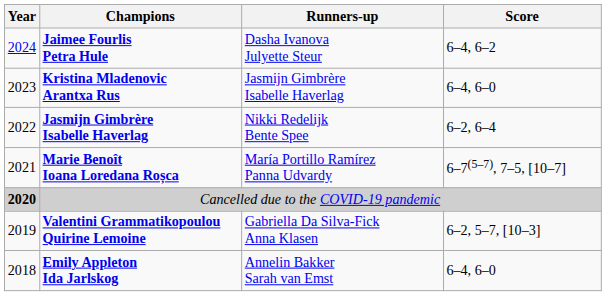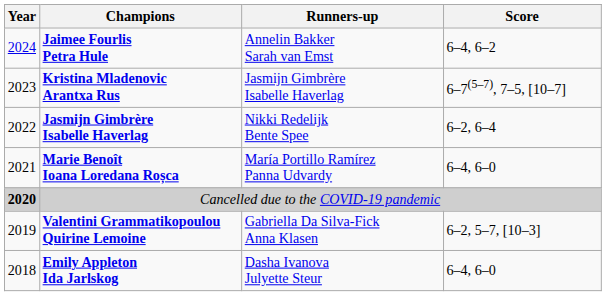Jaimee Fourlis Petra Hule | Runners-up: Dasha Ivanova Julyette Steur -> Annelin Bakker Sarah van Emst
Kristina Mladenovic Arantxa Rus | Score: 6–4, 6–0 -> 6–7(5–7), 7–5, [10–7]
Marie Benoît Ioana Loredana Roșca | Score: 6–7(5–7), 7–5, [10–7] -> 6–4, 6–0
Emily Appleton Ida Jarlskog | Runners-up: Annelin Bakker Sarah van Emst -> Dasha Ivanova Julyette Steur
